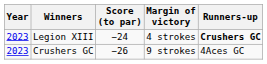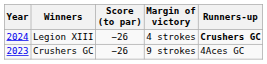Legion XIII | Year: 2023 -> 2024
Legion XIII | Score (to par): −24 -> −26
